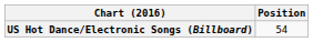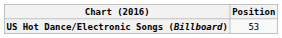US Hot Dance/Electronic Songs (Billboard) | Position: 54 -> 53
